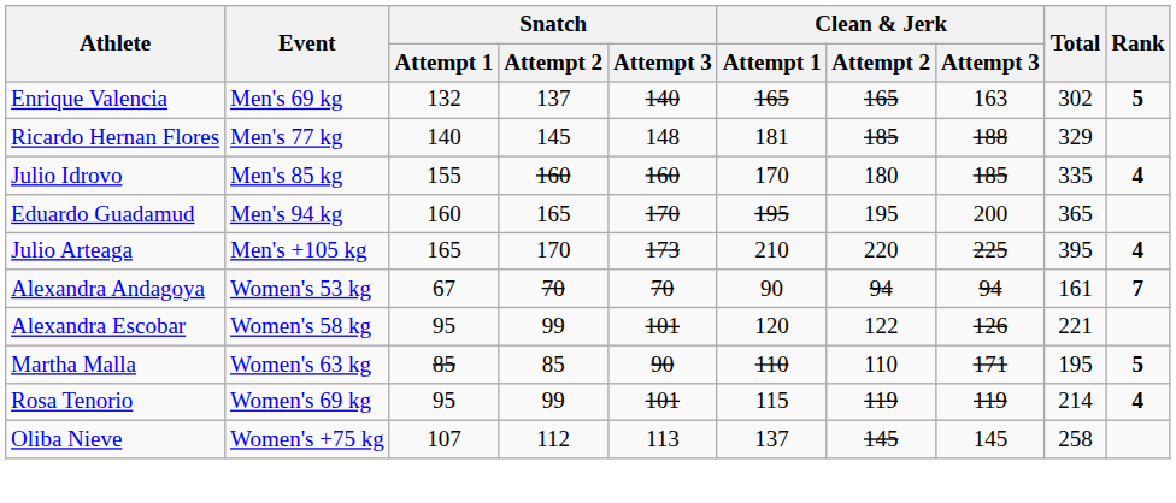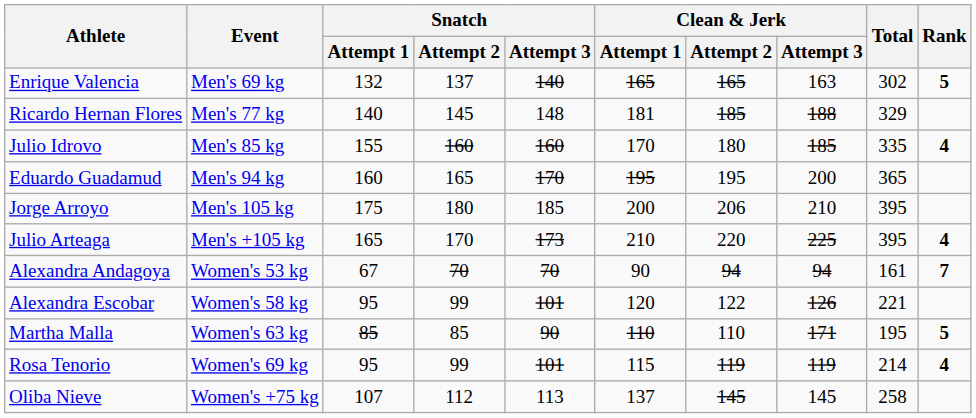+ row: Jorge Arroyo | Men's 105 kg | 175 | 180 | 185 | 200 | 206 | 210 | 395
